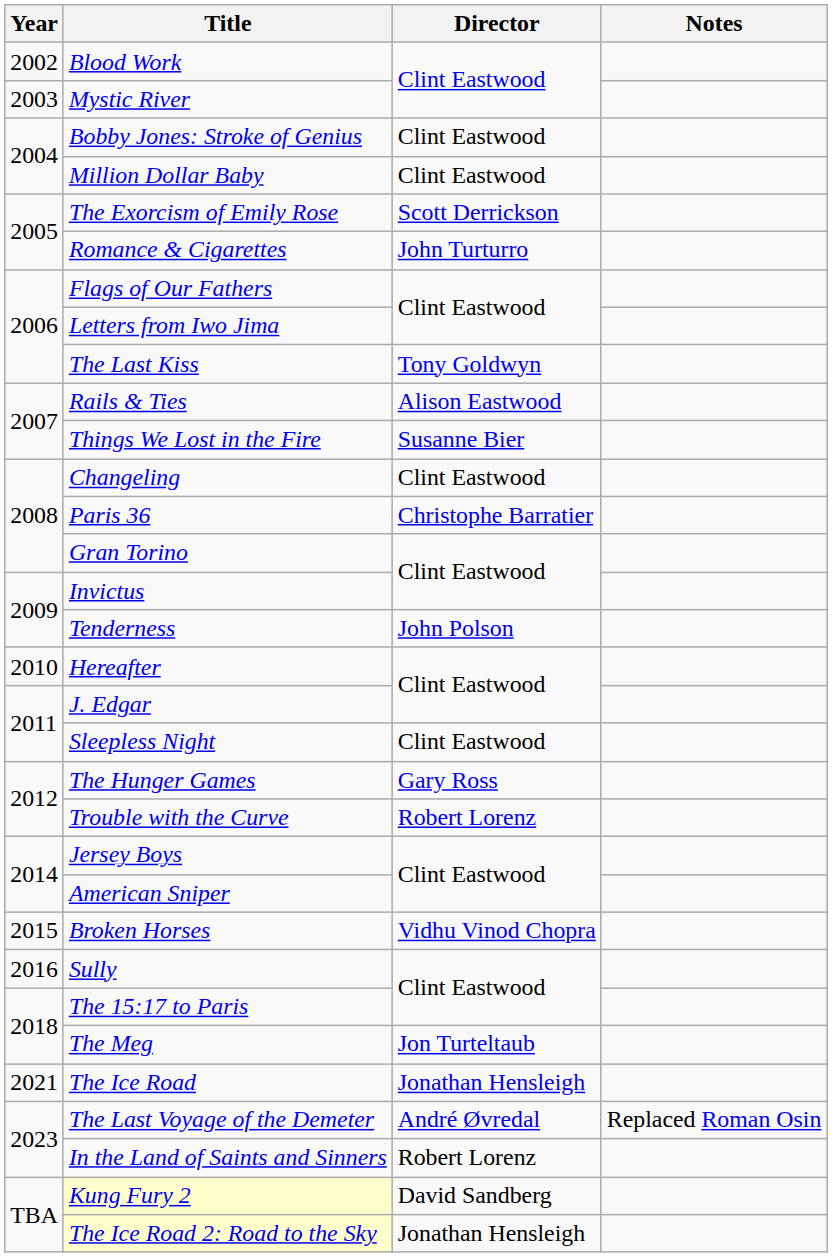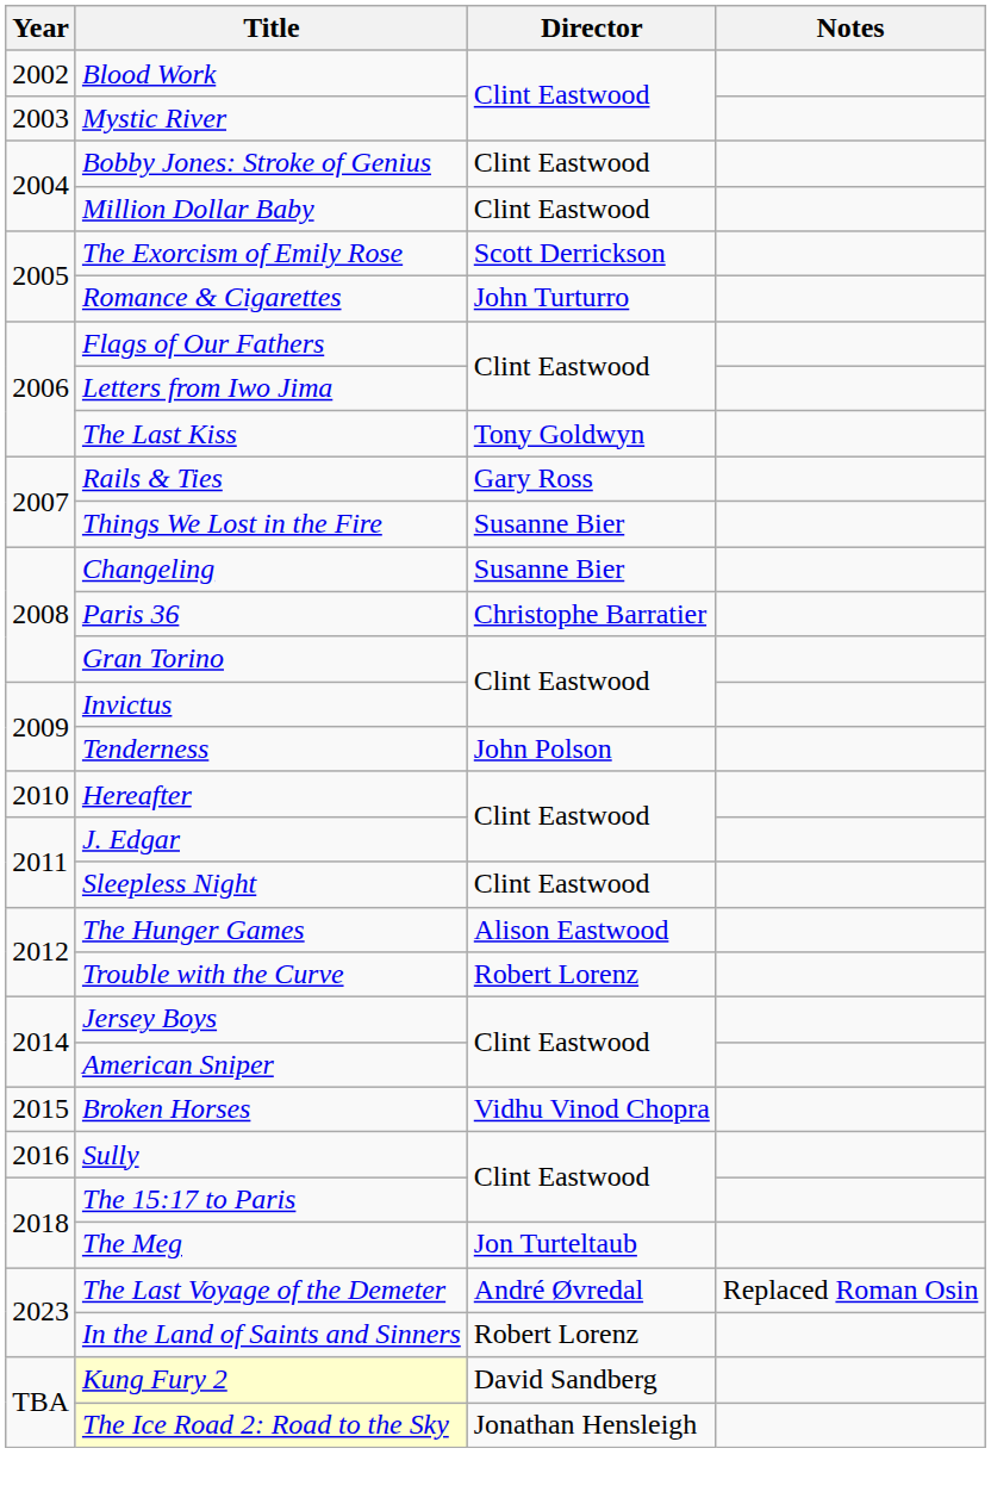Rails & Ties | Director: Alison Eastwood -> Gary Ross
Changeling | Director: Clint Eastwood -> Susanne Bier
The Hunger Games | Director: Gary Ross -> Alison Eastwood
- row: 2021 | The Ice Road | Jonathan Hensleigh
